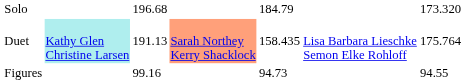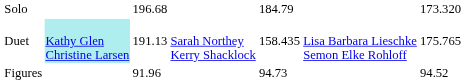Duet | column 4: lightsalmon background -> no background
Duet | column 7: 175.764 -> 175.765
Figures | column 3: 99.16 -> 91.96
Figures | column 7: 94.55 -> 94.52
